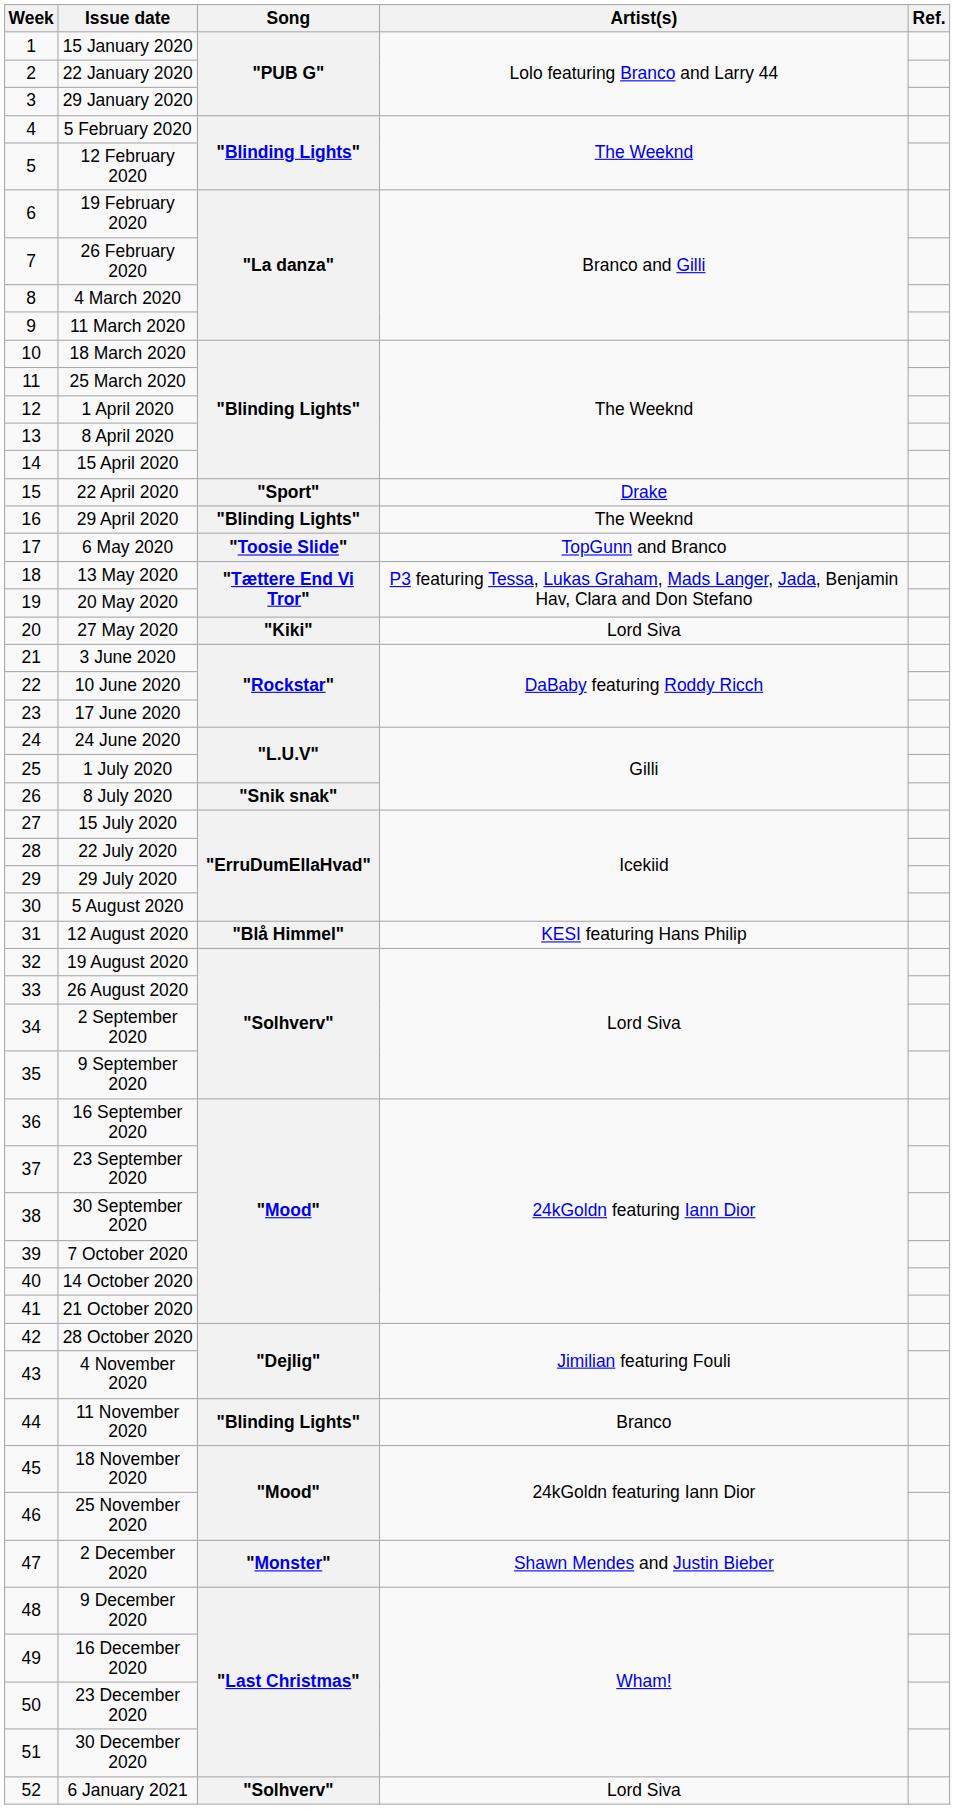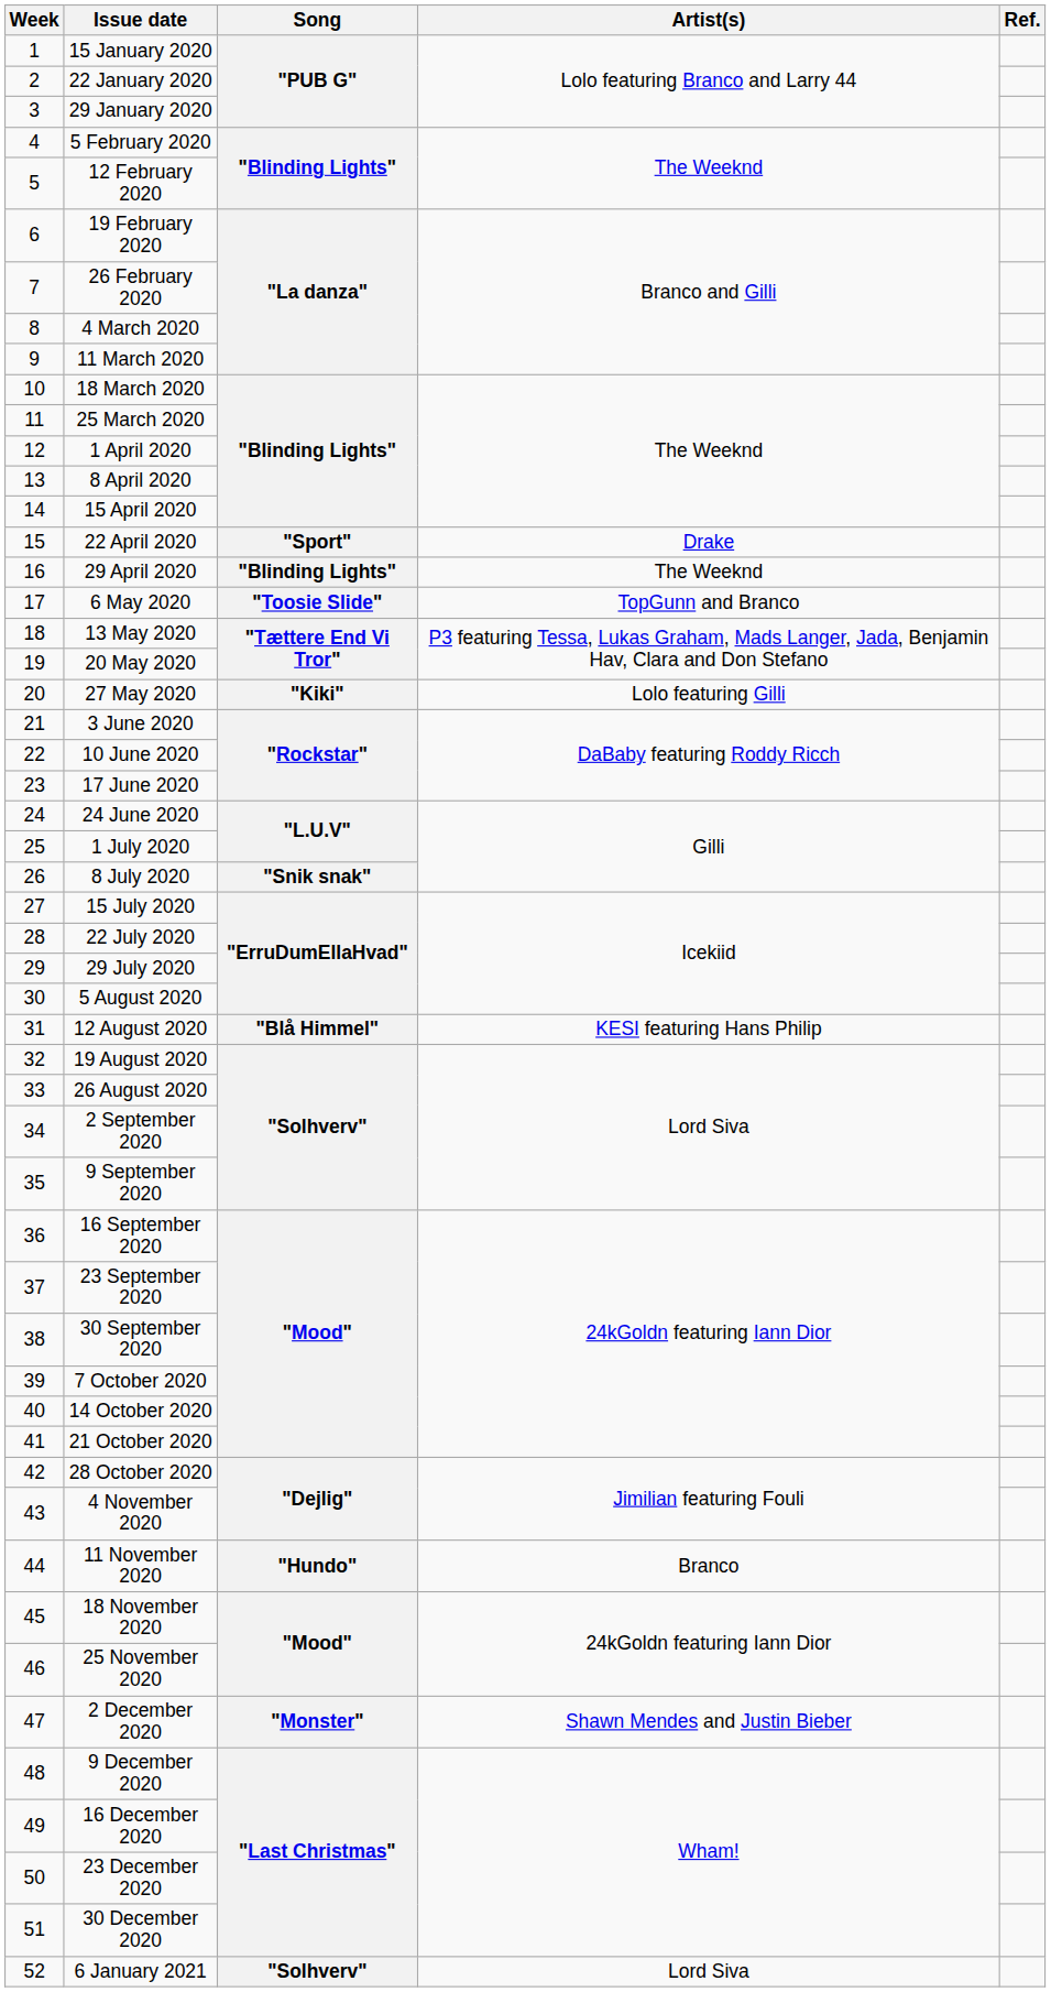27 May 2020 | Artist(s): Lord Siva -> Lolo featuring Gilli
11 November 2020 | Song: "Blinding Lights" -> "Hundo"
